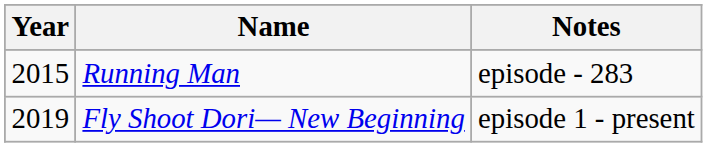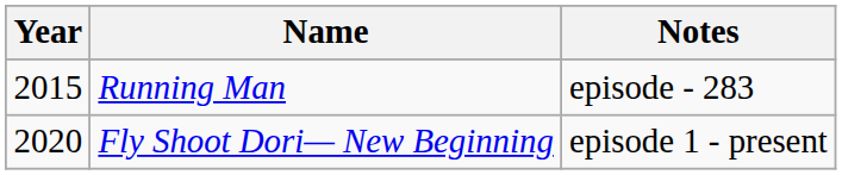Fly Shoot Dori— New Beginning | Year: 2019 -> 2020
